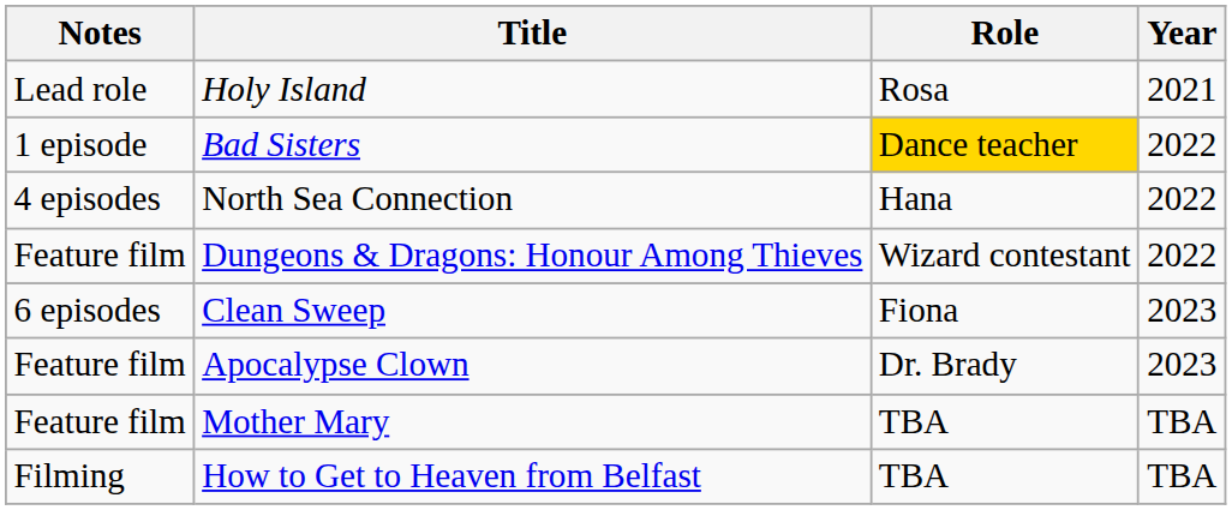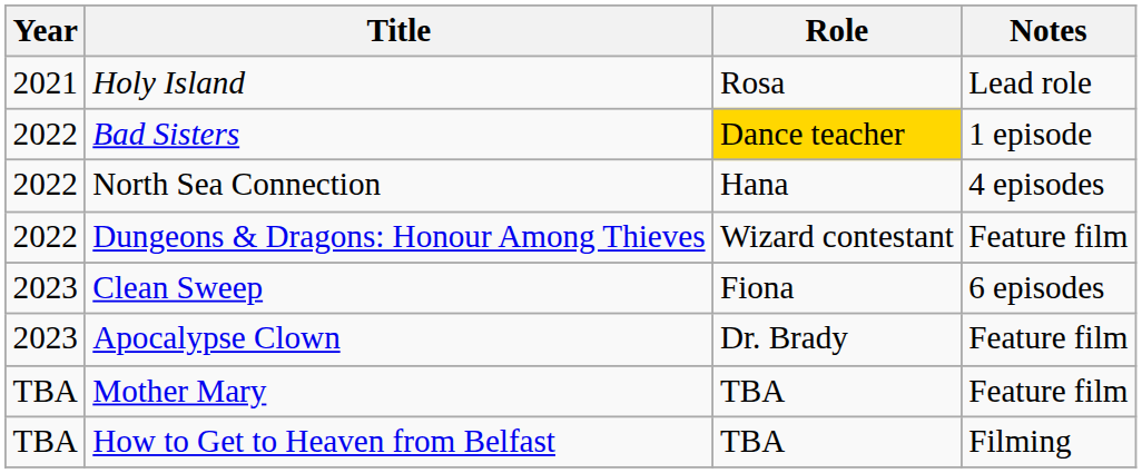columns swapped: Year <-> Notes
